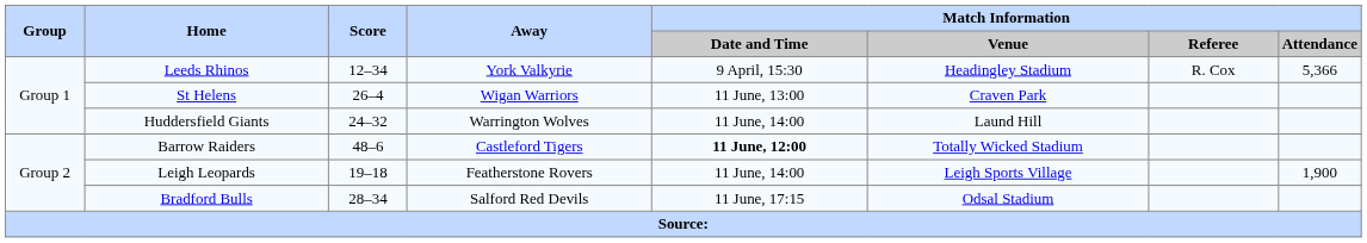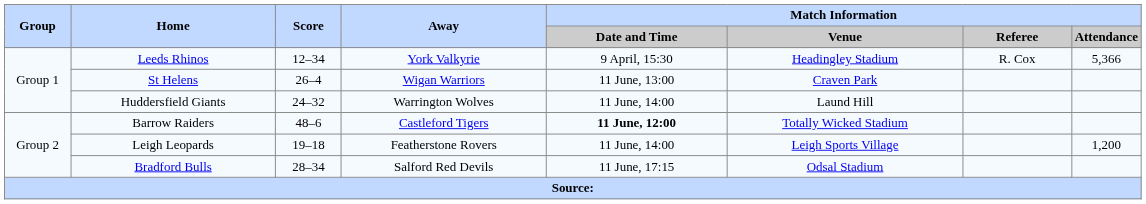Leigh Leopards | Match Information / Attendance: 1,900 -> 1,200
